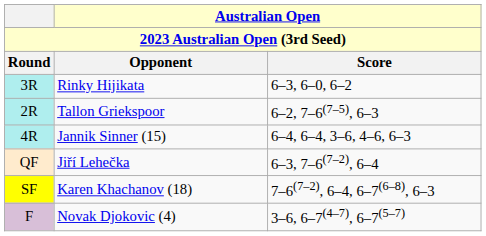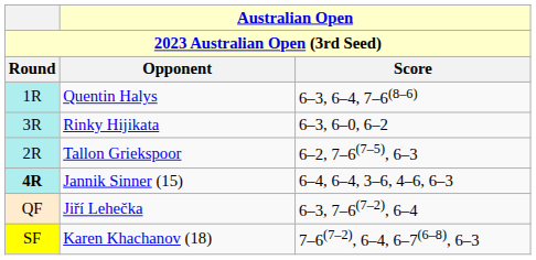+ row: 1R | Quentin Halys | 6–3, 6–4, 7–6(8–6)
Jannik Sinner (15) | Round: normal -> bold
- row: F | Novak Djokovic (4) | 3–6, 6–7(4–7), 6–7(5–7)
